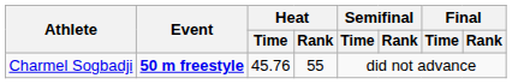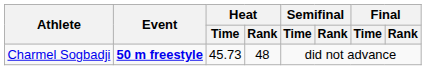Charmel Sogbadji | Heat / Time: 45.76 -> 45.73
Charmel Sogbadji | Heat / Rank: 55 -> 48
